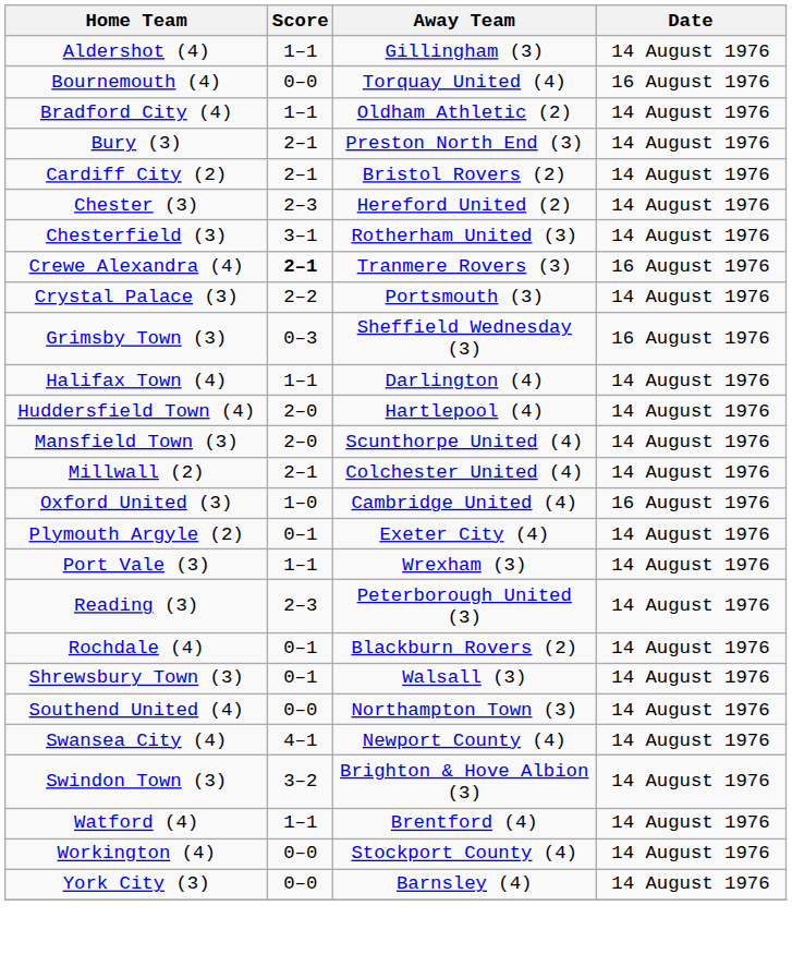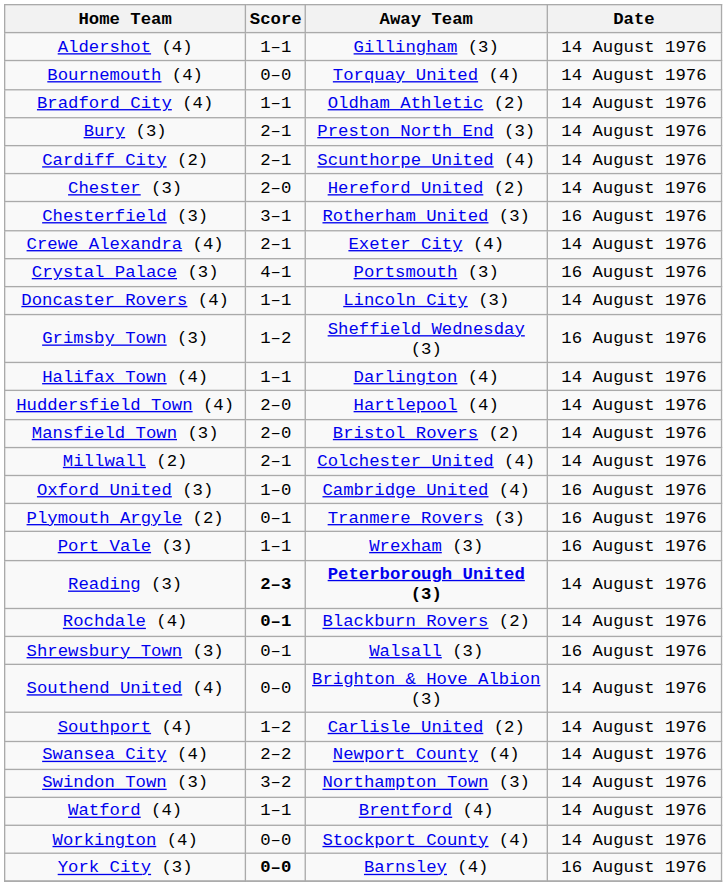Bournemouth (4) | Date: 16 August 1976 -> 14 August 1976
Cardiff City (2) | Away Team: Bristol Rovers (2) -> Scunthorpe United (4)
Chester (3) | Score: 2–3 -> 2–0
Chesterfield (3) | Date: 14 August 1976 -> 16 August 1976
Crewe Alexandra (4) | Score: bold -> normal
Crewe Alexandra (4) | Away Team: Tranmere Rovers (3) -> Exeter City (4)
Crewe Alexandra (4) | Date: 16 August 1976 -> 14 August 1976
Crystal Palace (3) | Score: 2–2 -> 4–1
Crystal Palace (3) | Date: 14 August 1976 -> 16 August 1976
+ row: Doncaster Rovers (4) | 1–1 | Lincoln City (3) | 14 August 1976
Grimsby Town (3) | Score: 0–3 -> 1–2
Mansfield Town (3) | Away Team: Scunthorpe United (4) -> Bristol Rovers (2)
Plymouth Argyle (2) | Away Team: Exeter City (4) -> Tranmere Rovers (3)
Plymouth Argyle (2) | Date: 14 August 1976 -> 16 August 1976
Port Vale (3) | Date: 14 August 1976 -> 16 August 1976
Reading (3) | Score: normal -> bold
Reading (3) | Away Team: normal -> bold
Rochdale (4) | Score: normal -> bold
Shrewsbury Town (3) | Date: 14 August 1976 -> 16 August 1976
Southend United (4) | Away Team: Northampton Town (3) -> Brighton & Hove Albion (3)
+ row: Southport (4) | 1–2 | Carlisle United (2) | 14 August 1976
Swansea City (4) | Score: 4–1 -> 2–2
Swindon Town (3) | Away Team: Brighton & Hove Albion (3) -> Northampton Town (3)
York City (3) | Score: normal -> bold
York City (3) | Date: 14 August 1976 -> 16 August 1976
